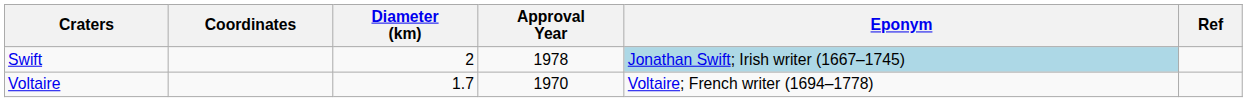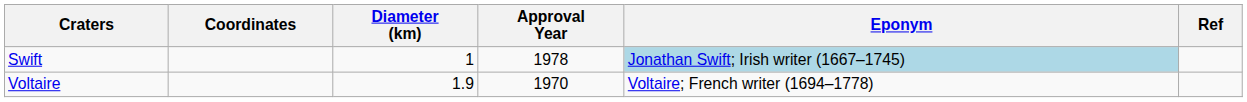Swift | Diameter (km): 2 -> 1
Voltaire | Diameter (km): 1.7 -> 1.9
